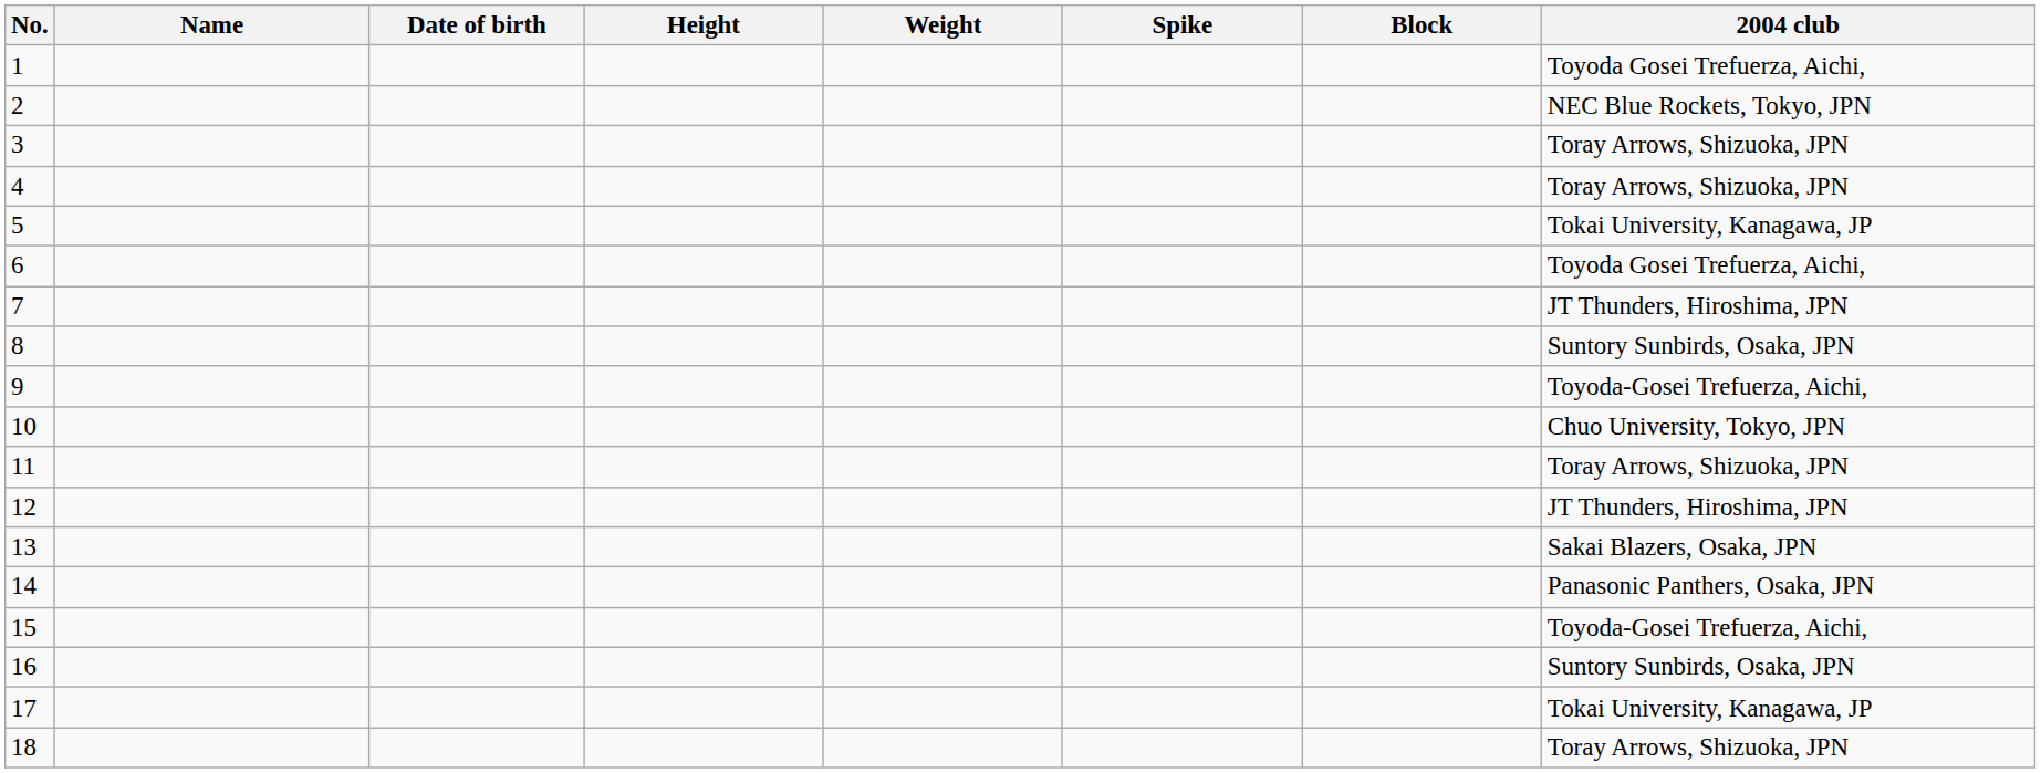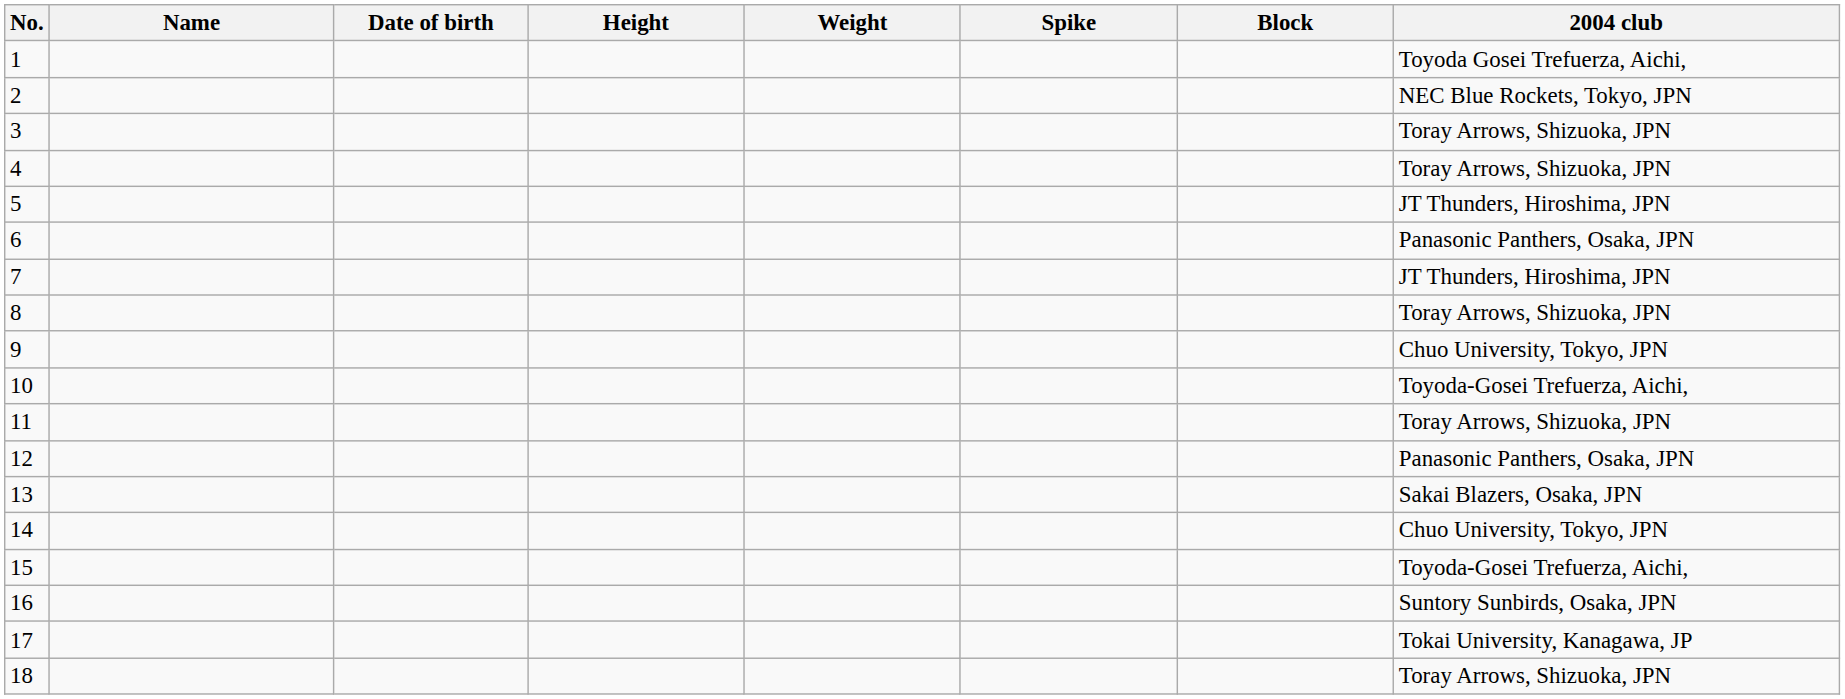5 | 2004 club: Tokai University, Kanagawa, JP -> JT Thunders, Hiroshima, JPN
6 | 2004 club: Toyoda Gosei Trefuerza, Aichi, -> Panasonic Panthers, Osaka, JPN
8 | 2004 club: Suntory Sunbirds, Osaka, JPN -> Toray Arrows, Shizuoka, JPN
9 | 2004 club: Toyoda-Gosei Trefuerza, Aichi, -> Chuo University, Tokyo, JPN
10 | 2004 club: Chuo University, Tokyo, JPN -> Toyoda-Gosei Trefuerza, Aichi,
12 | 2004 club: JT Thunders, Hiroshima, JPN -> Panasonic Panthers, Osaka, JPN
14 | 2004 club: Panasonic Panthers, Osaka, JPN -> Chuo University, Tokyo, JPN
